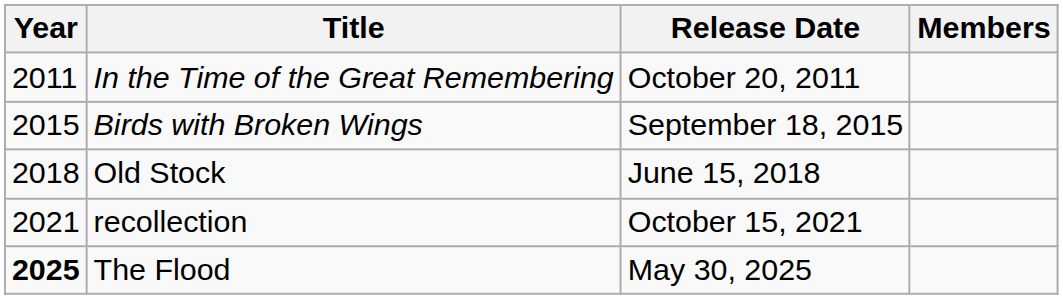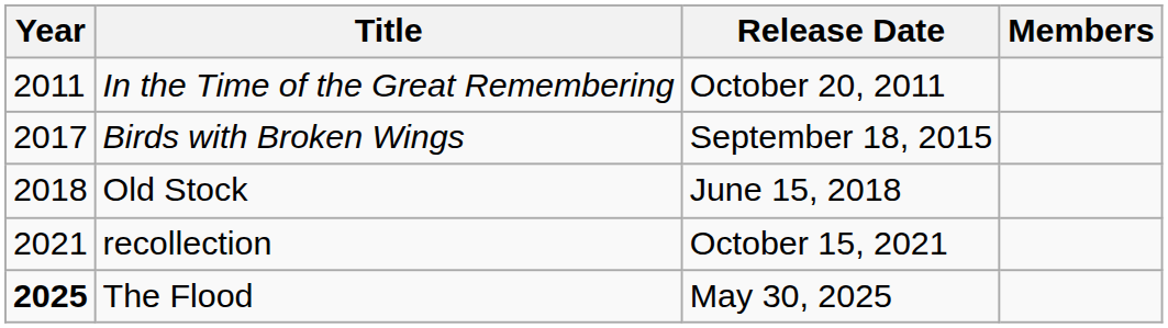Birds with Broken Wings | Year: 2015 -> 2017
